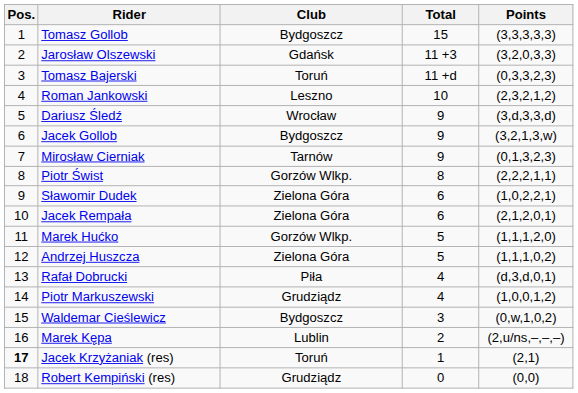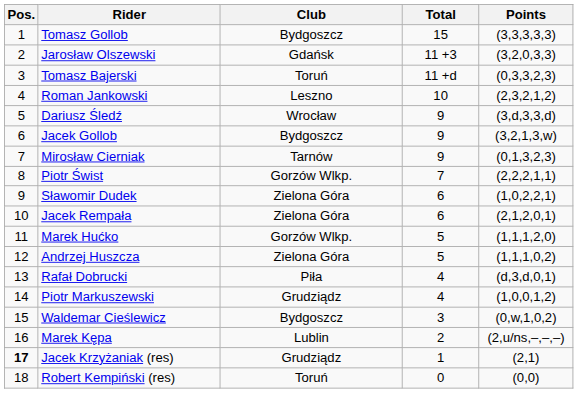Piotr Świst | Total: 8 -> 7
Jacek Krzyżaniak (res) | Club: Toruń -> Grudziądz
Robert Kempiński (res) | Club: Grudziądz -> Toruń
